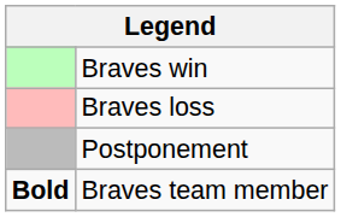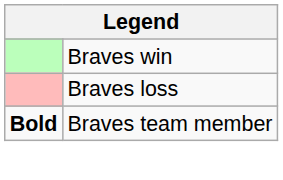- row: Postponement
